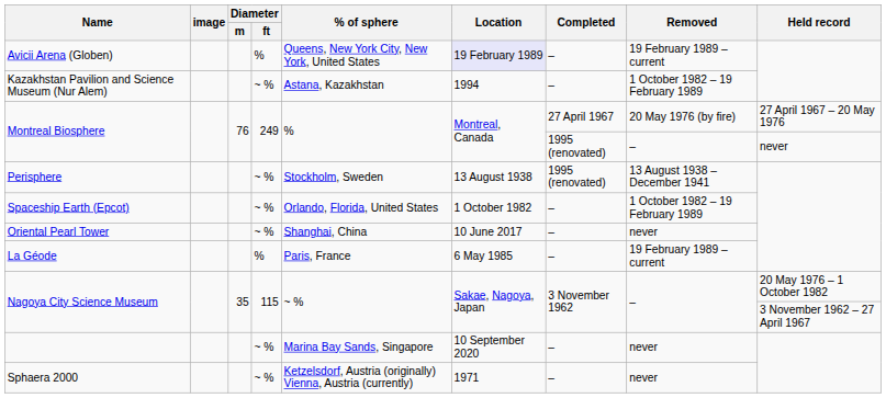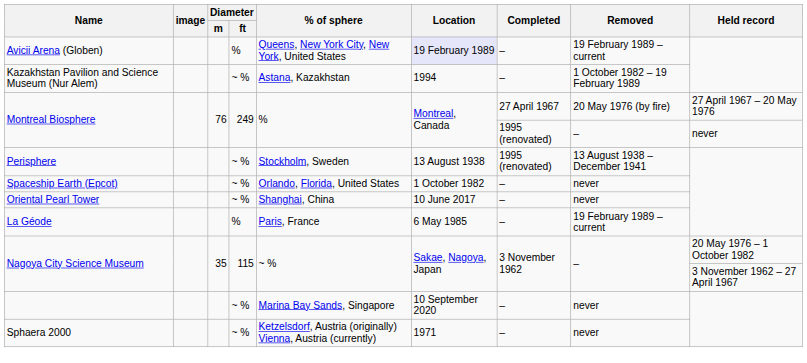Spaceship Earth (Epcot) | Removed: 1 October 1982 – 19 February 1989 -> never
